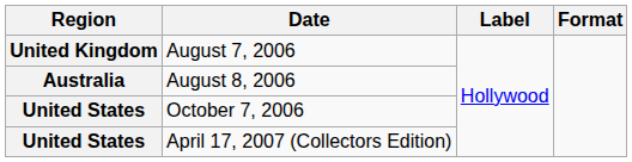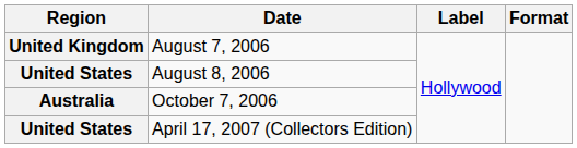August 8, 2006 | Region: Australia -> United States
October 7, 2006 | Region: United States -> Australia
